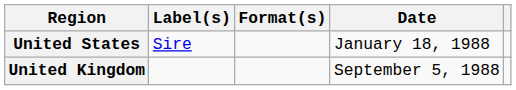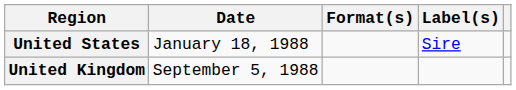columns swapped: Date <-> Label(s)
